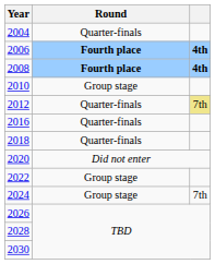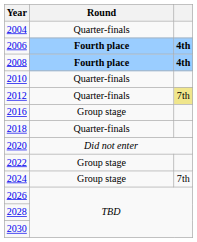2010 | Round: Group stage -> Quarter-finals
2016 | Round: Quarter-finals -> Group stage
